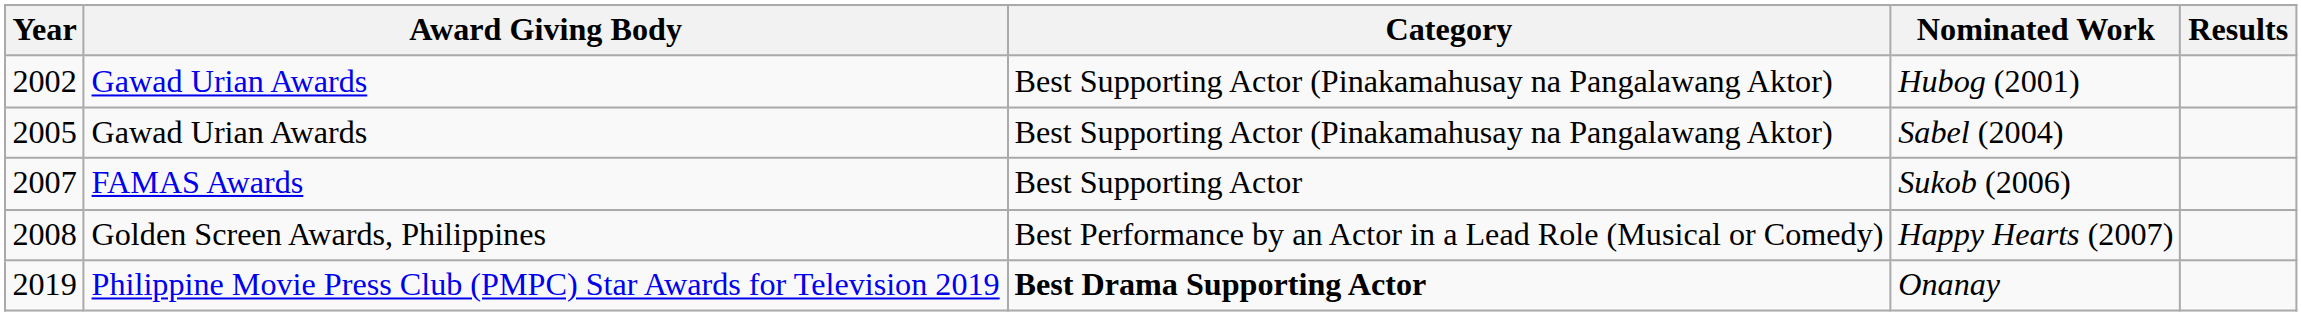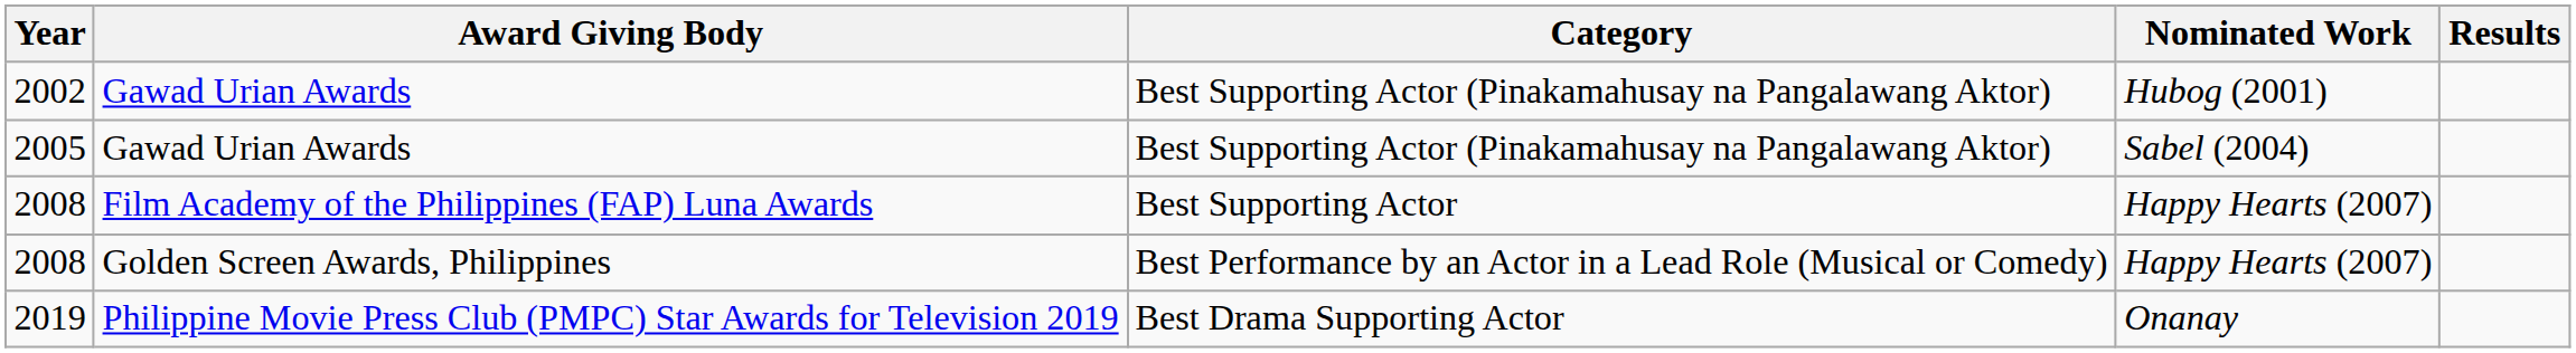- row: 2007 | FAMAS Awards | Best Supporting Actor | Sukob (2006)
+ row: 2008 | Film Academy of the Philippines (FAP) Luna Awards | Best Supporting Actor | Happy Hearts (2007)
2019 | Category: bold -> normal
